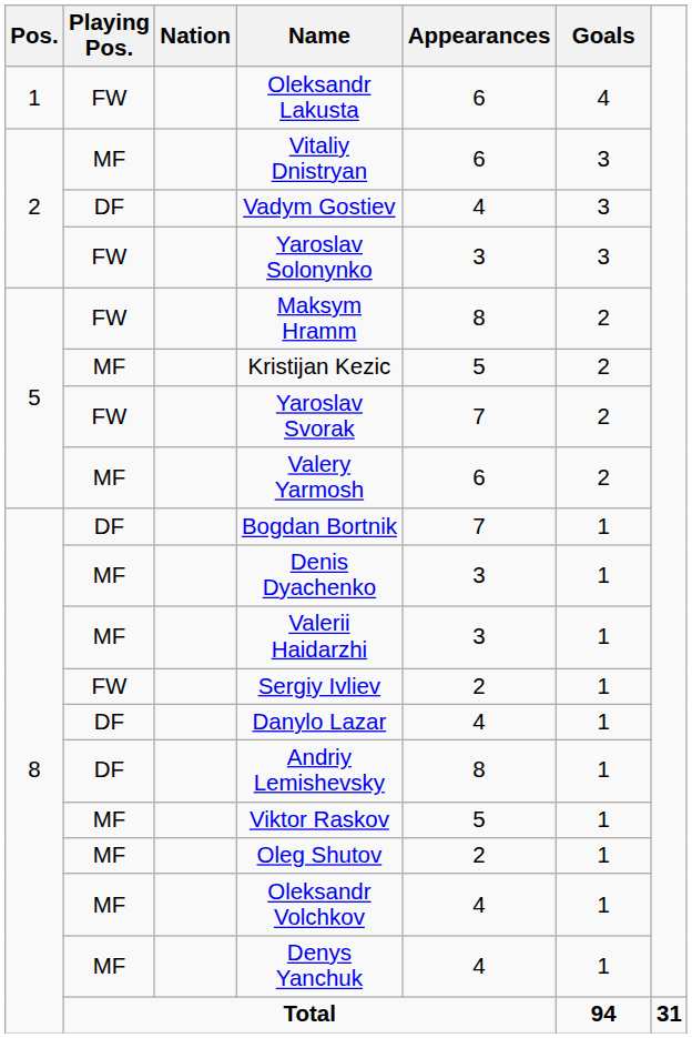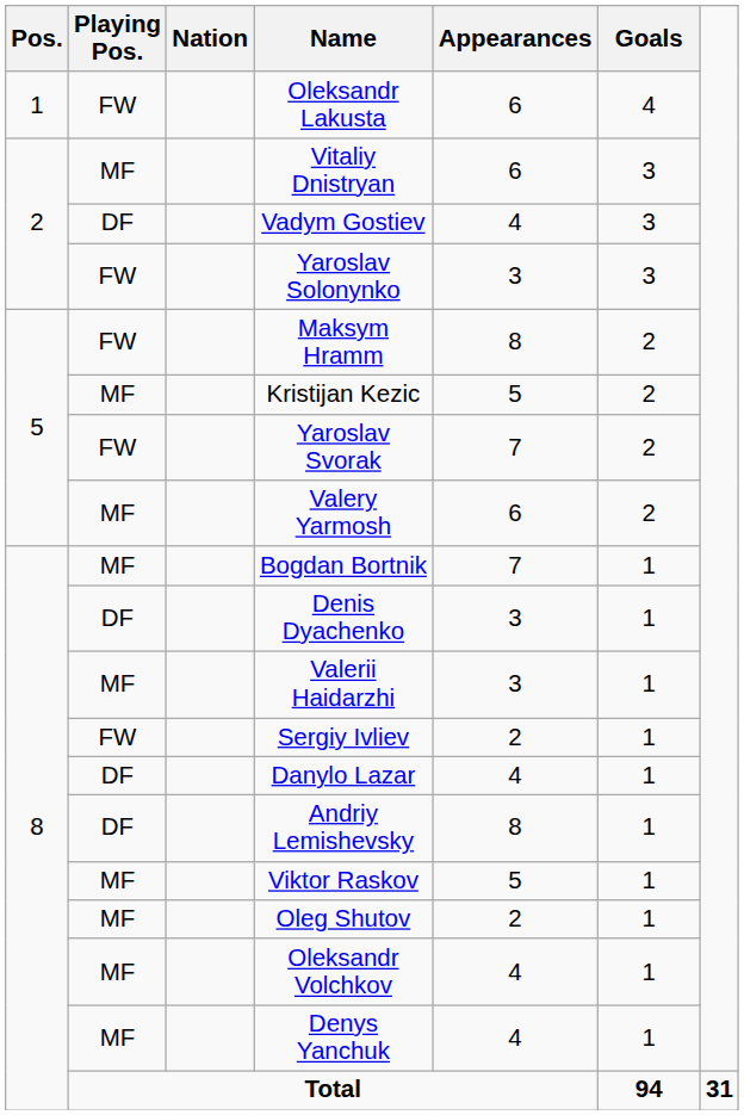Bogdan Bortnik | Playing Pos.: DF -> MF
Denis Dyachenko | Playing Pos.: MF -> DF
